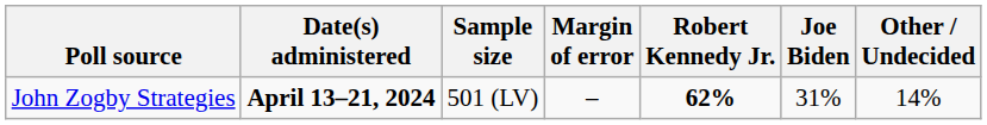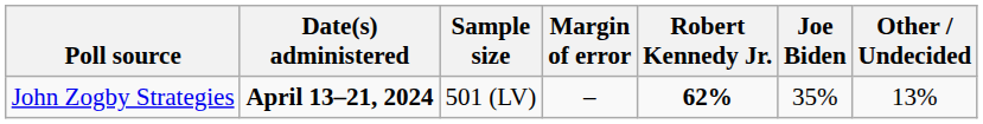John Zogby Strategies | Joe Biden: 31% -> 35%
John Zogby Strategies | Other / Undecided: 14% -> 13%
